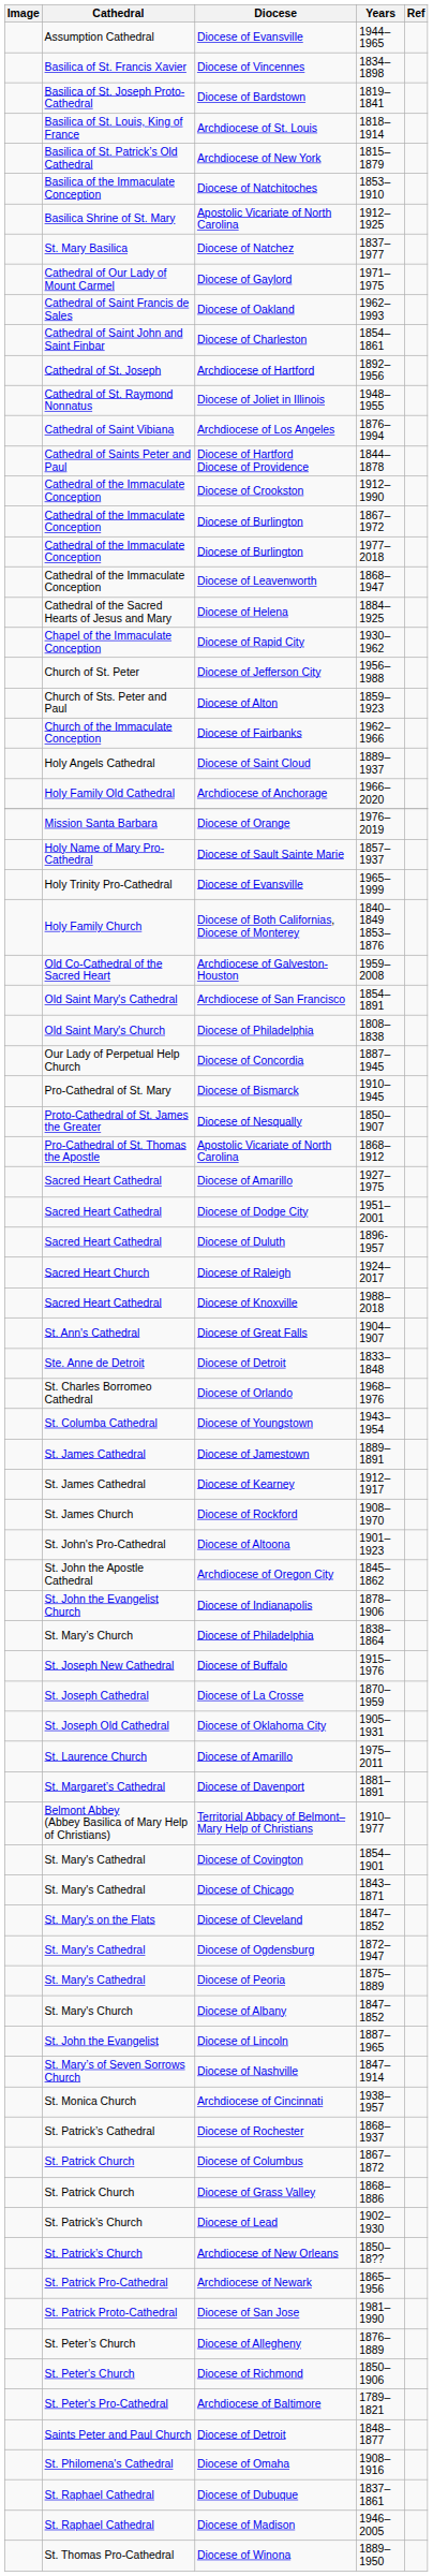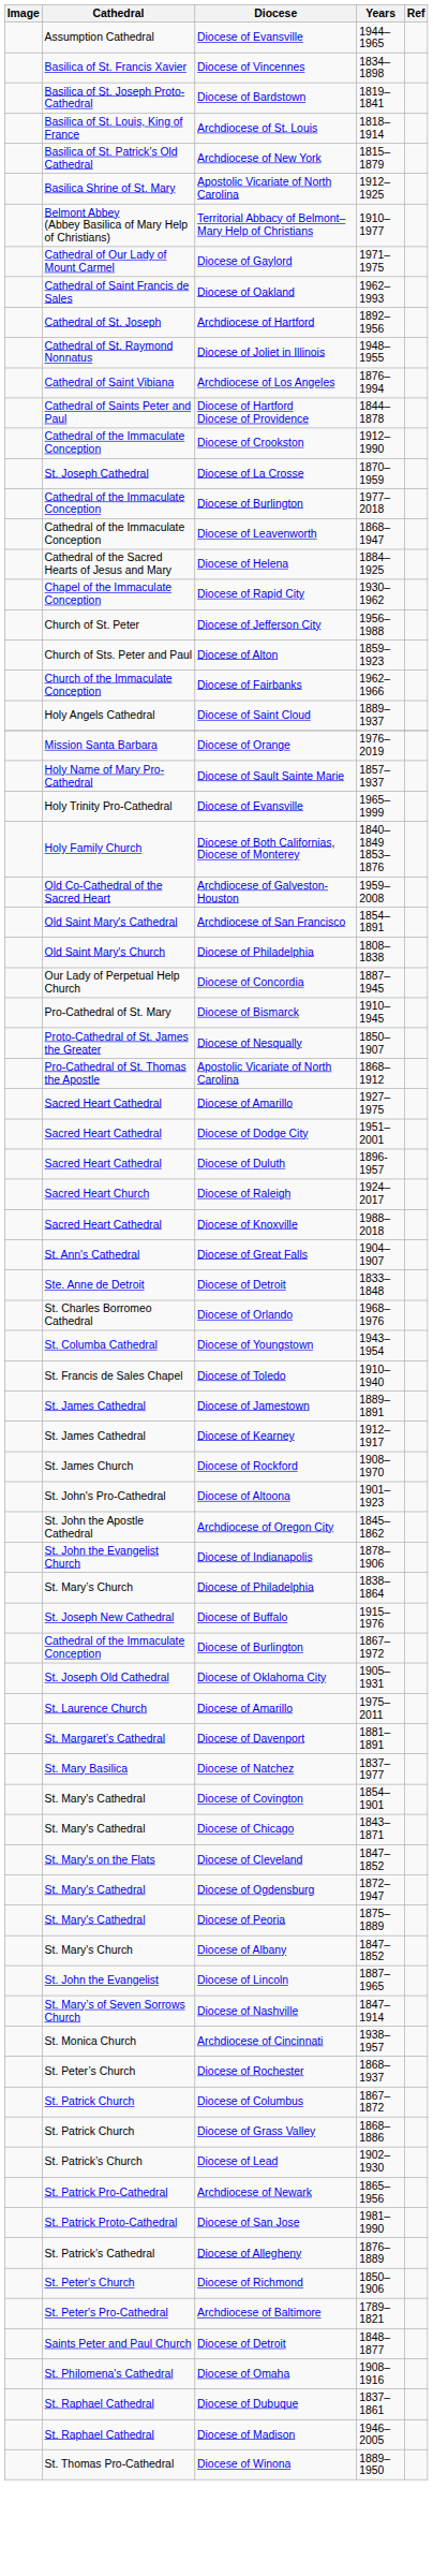- row: Basilica of the Immaculate Conception | Diocese of Natchitoches | 1853–1910
rows swapped: Territorial Abbacy of Belmont–Mary Help of Christians <-> Diocese of Natchez
- row: Cathedral of Saint John and Saint Finbar | Diocese of Charleston | 1854–1861
rows swapped: Diocese of Burlington / 1867–1972 <-> Diocese of La Crosse
- row: Holy Family Old Cathedral | Archdiocese of Anchorage | 1966–2020
+ row: St. Francis de Sales Chapel | Diocese of Toledo | 1910–1940
Diocese of Rochester | Cathedral: St. Patrick’s Cathedral -> St. Peter’s Church
- row: St. Patrick’s Church | Archdiocese of New Orleans | 1850–18??
Diocese of Allegheny | Cathedral: St. Peter’s Church -> St. Patrick’s Cathedral
